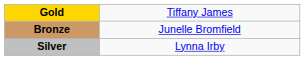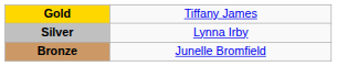rows swapped: Silver <-> Bronze
